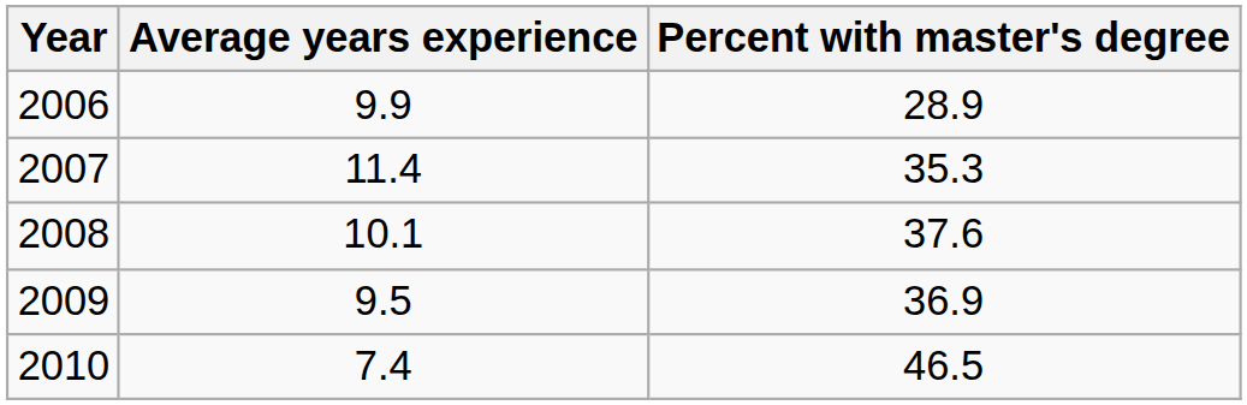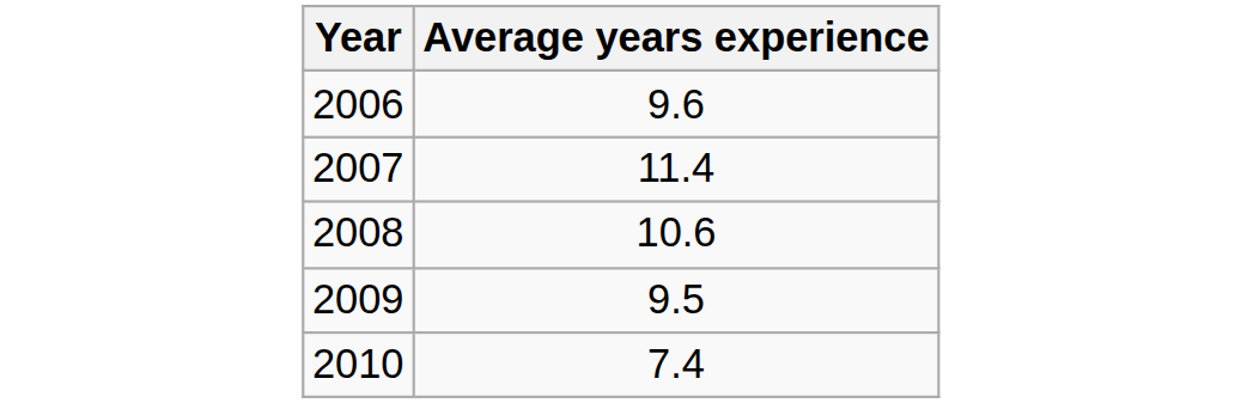- column: Percent with master's degree | 28.9 | 35.3 | 37.6 | 36.9 | 46.5
2006 | Average years experience: 9.9 -> 9.6
2008 | Average years experience: 10.1 -> 10.6
